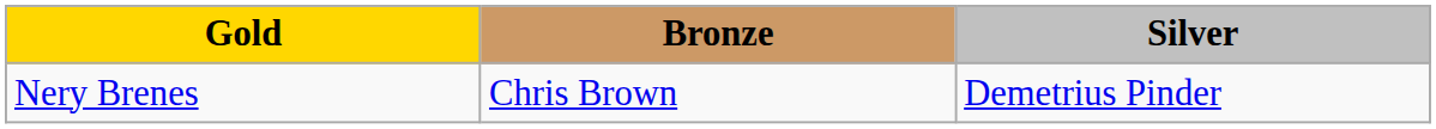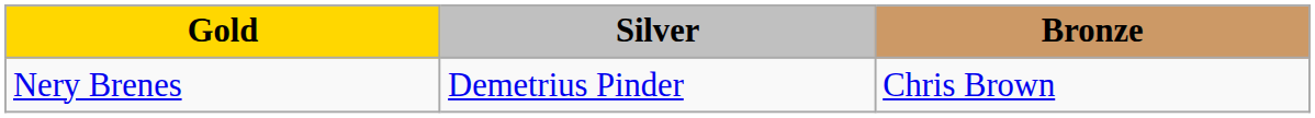columns swapped: Silver <-> Bronze
